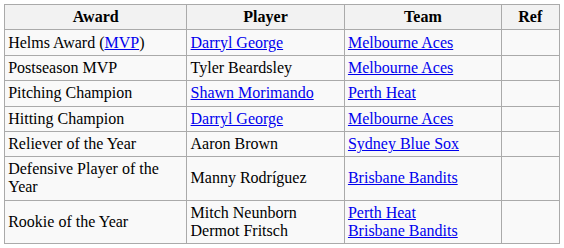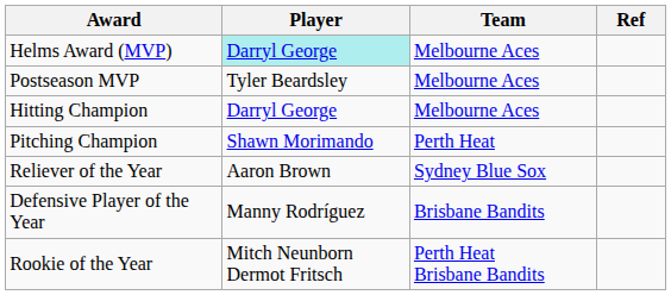Helms Award (MVP) | Player: no background -> paleturquoise background
rows swapped: Pitching Champion <-> Hitting Champion
